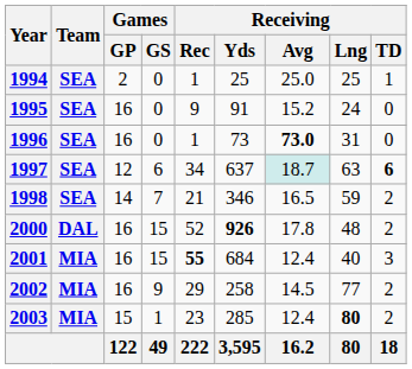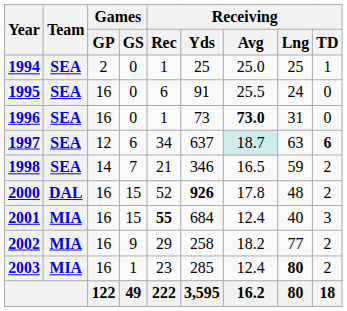1995 | Receiving / Rec: 9 -> 6
1995 | Receiving / Avg: 15.2 -> 25.5
2002 | Receiving / Avg: 14.5 -> 18.2
2003 | Games / GP: 15 -> 16
